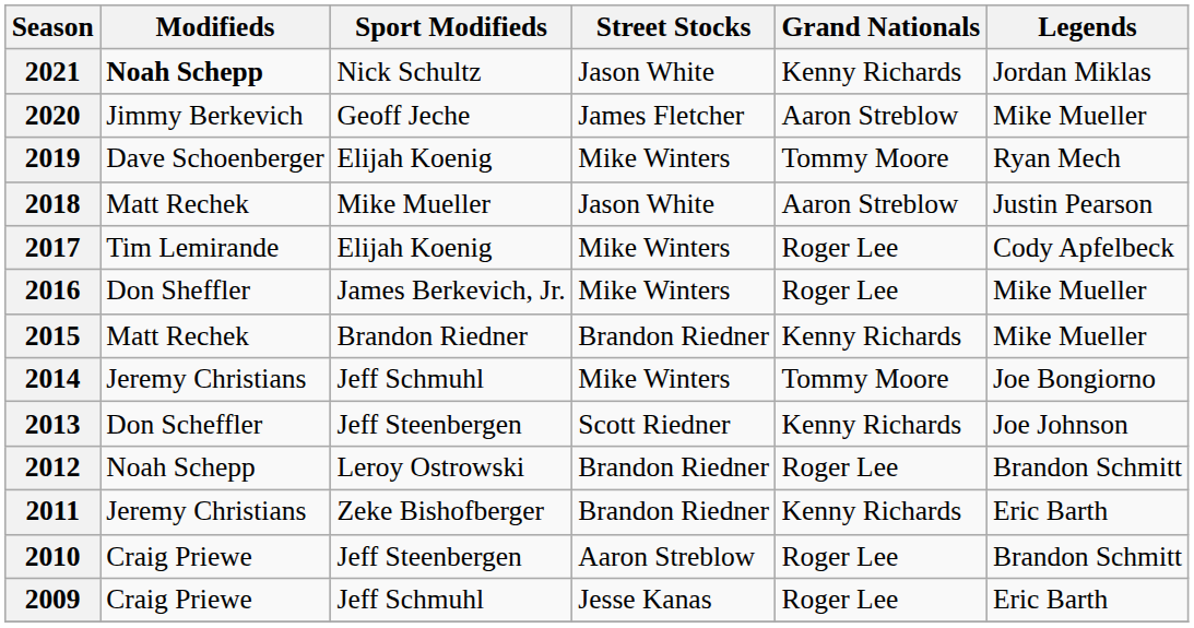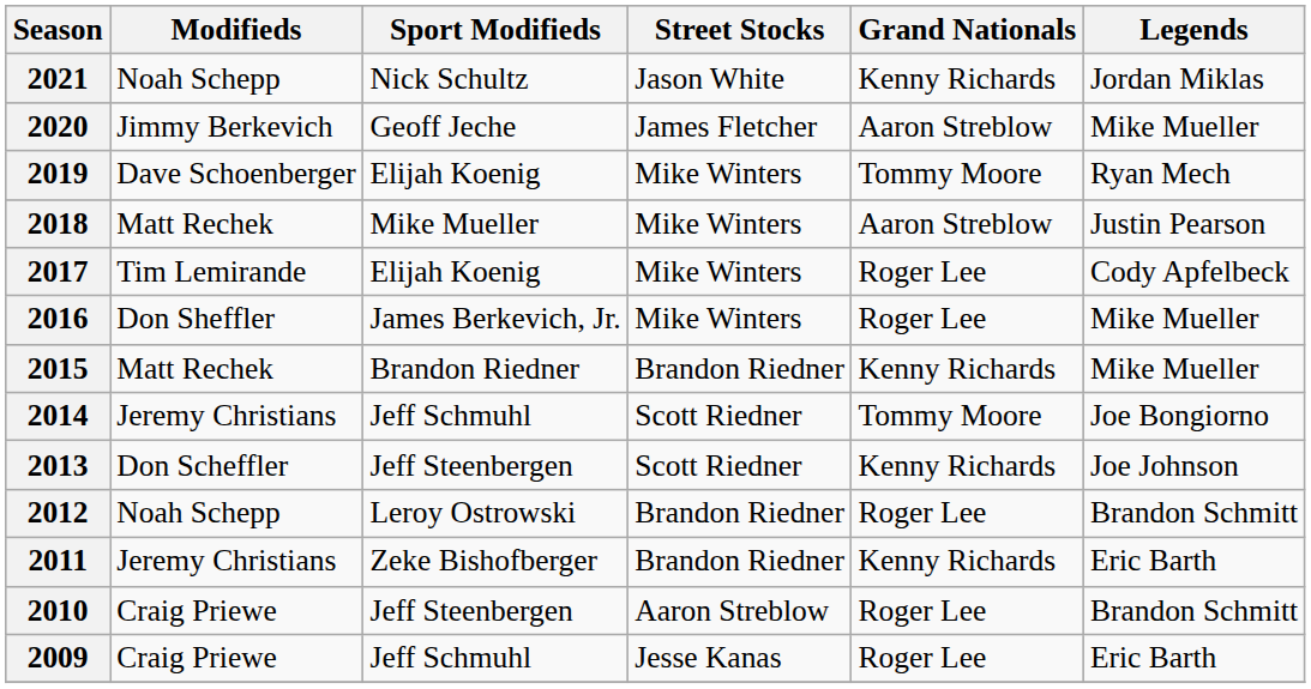2021 | Modifieds: bold -> normal
2018 | Street Stocks: Jason White -> Mike Winters
2014 | Street Stocks: Mike Winters -> Scott Riedner
